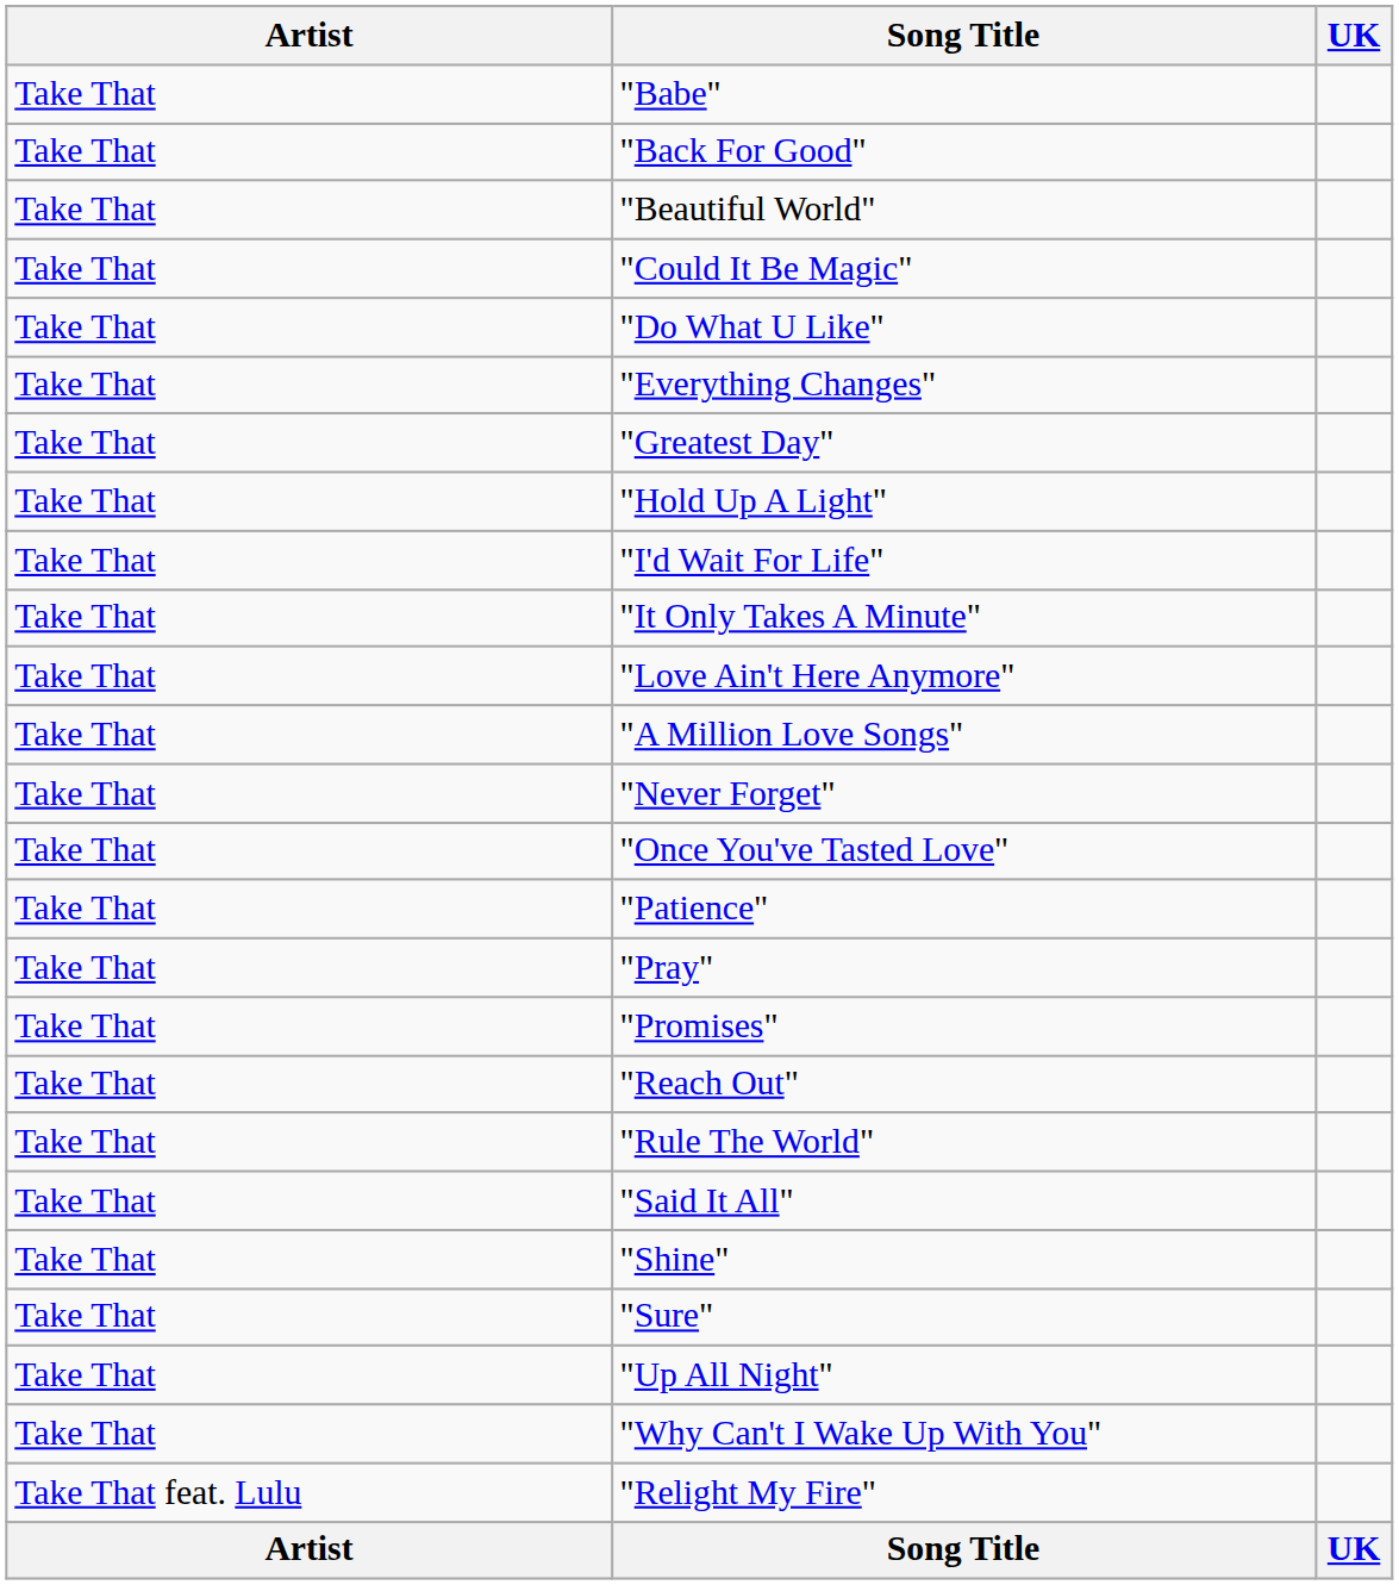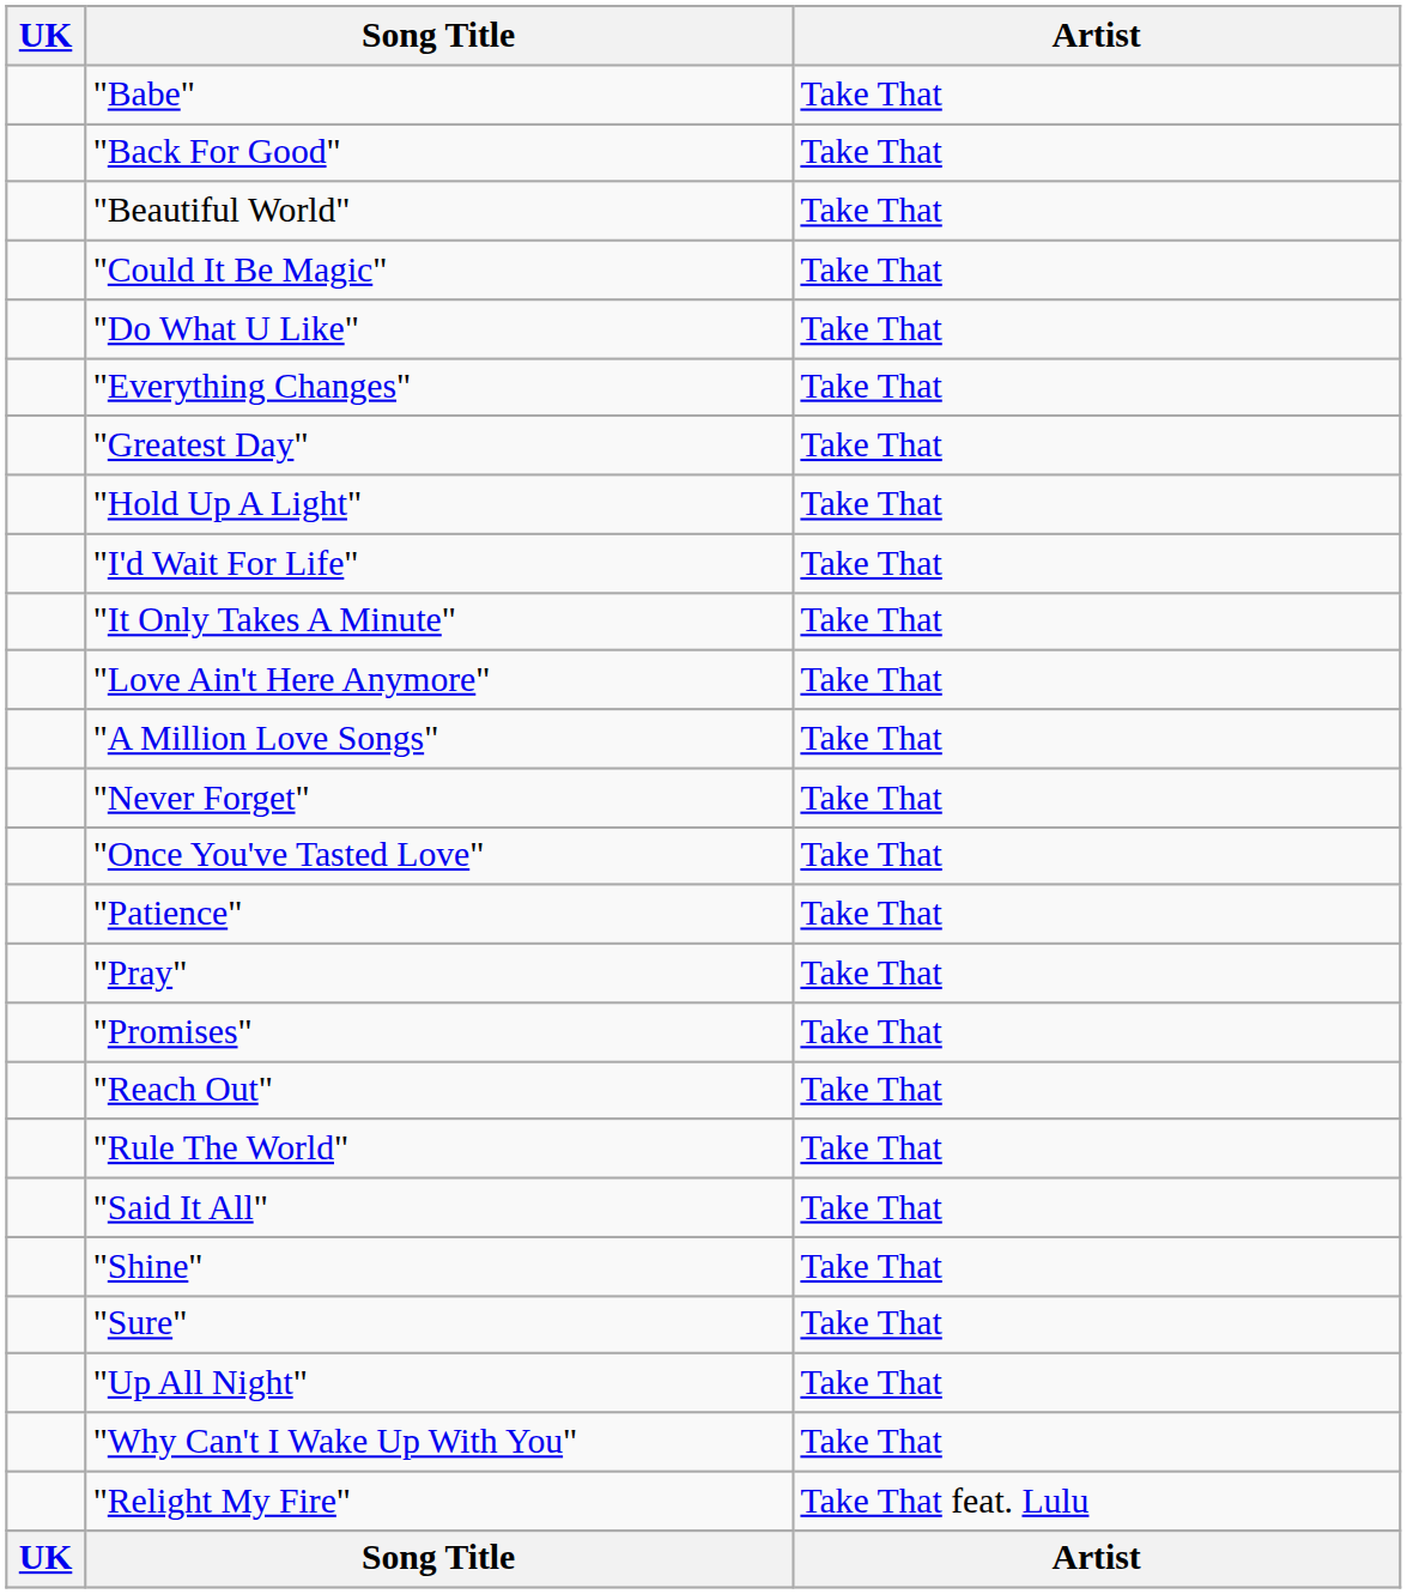columns swapped: Artist <-> UK
